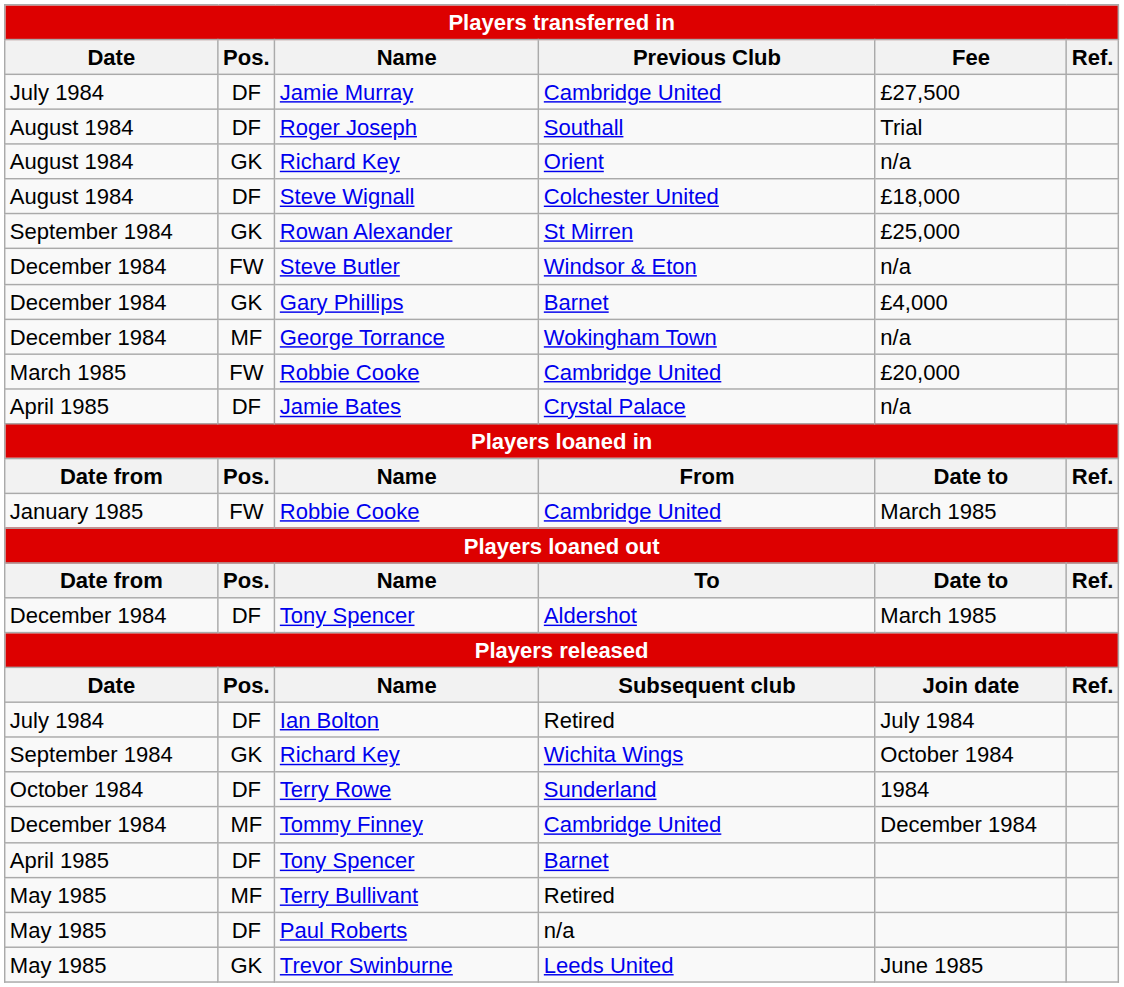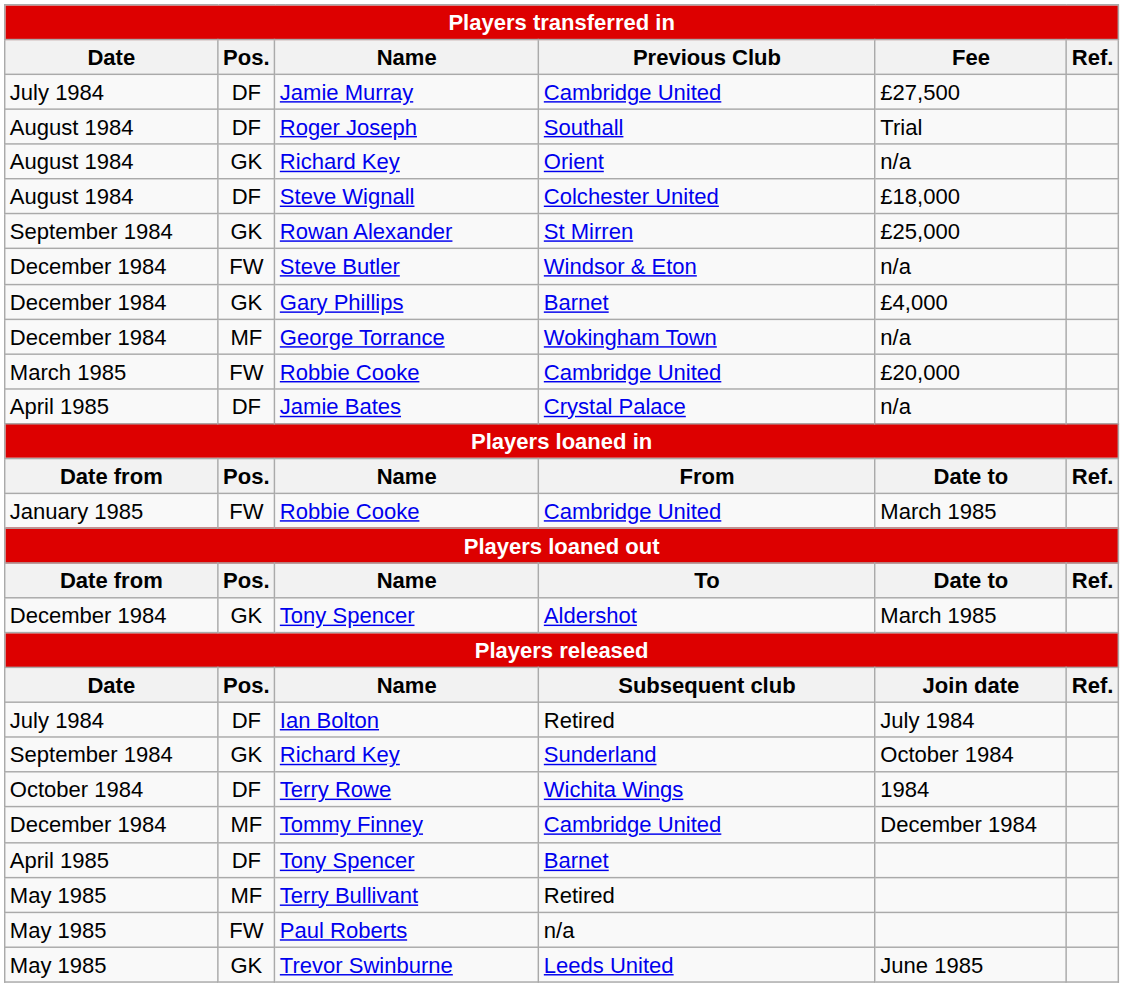December 1984 / Tony Spencer | Pos.: DF -> GK
September 1984 / Richard Key | Previous Club: Wichita Wings -> Sunderland
Terry Rowe | Previous Club: Sunderland -> Wichita Wings
Paul Roberts | Pos.: DF -> FW
